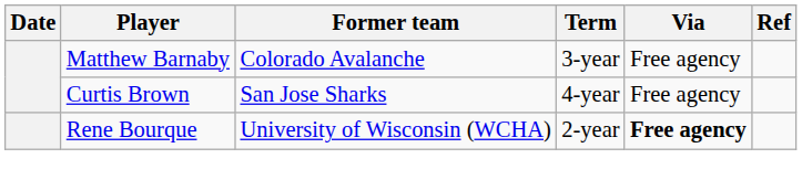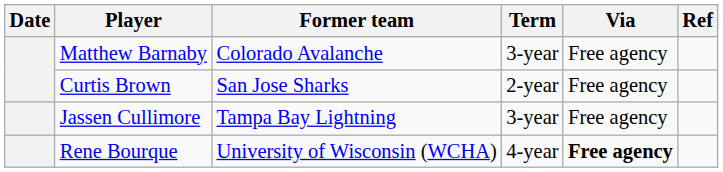Curtis Brown | Term: 4-year -> 2-year
+ row: Jassen Cullimore | Tampa Bay Lightning | 3-year | Free agency
Rene Bourque | Term: 2-year -> 4-year
